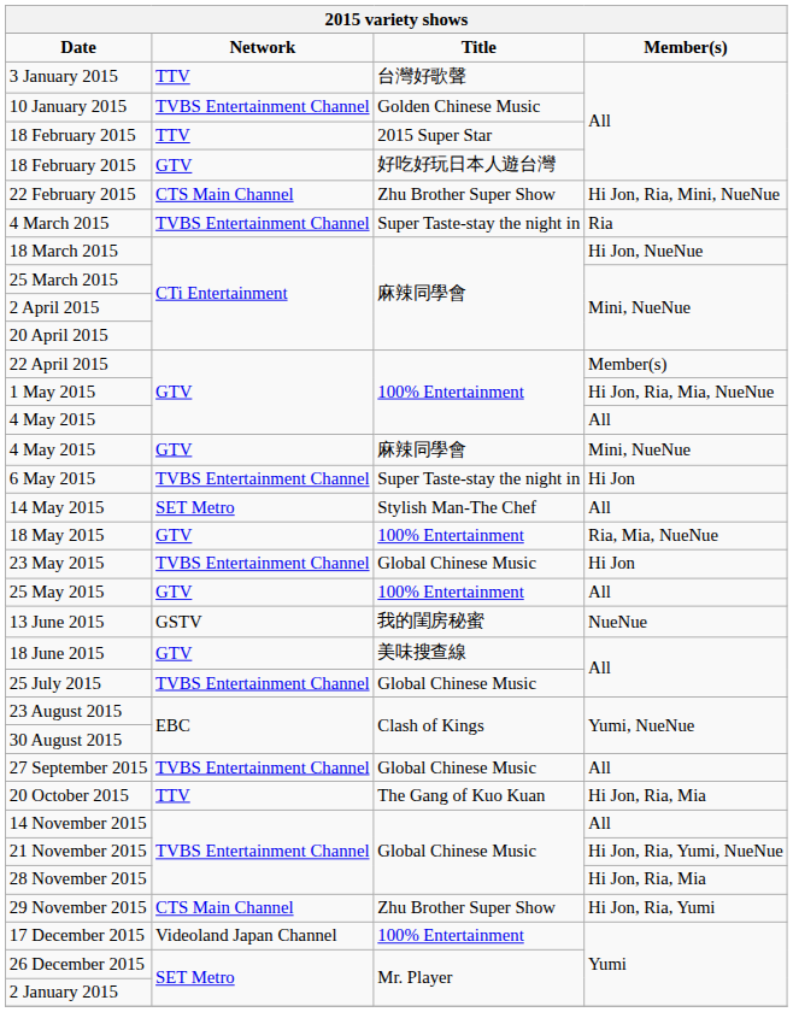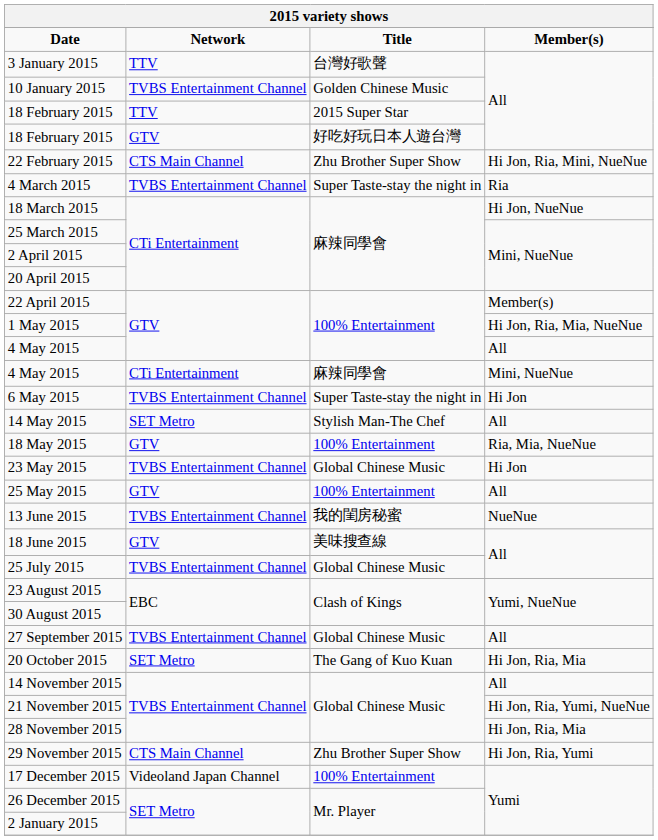4 May 2015 / 麻辣同學會 | column 2: GTV -> CTi Entertainment
13 June 2015 | column 2: GSTV -> TVBS Entertainment Channel
20 October 2015 | column 2: TTV -> SET Metro
